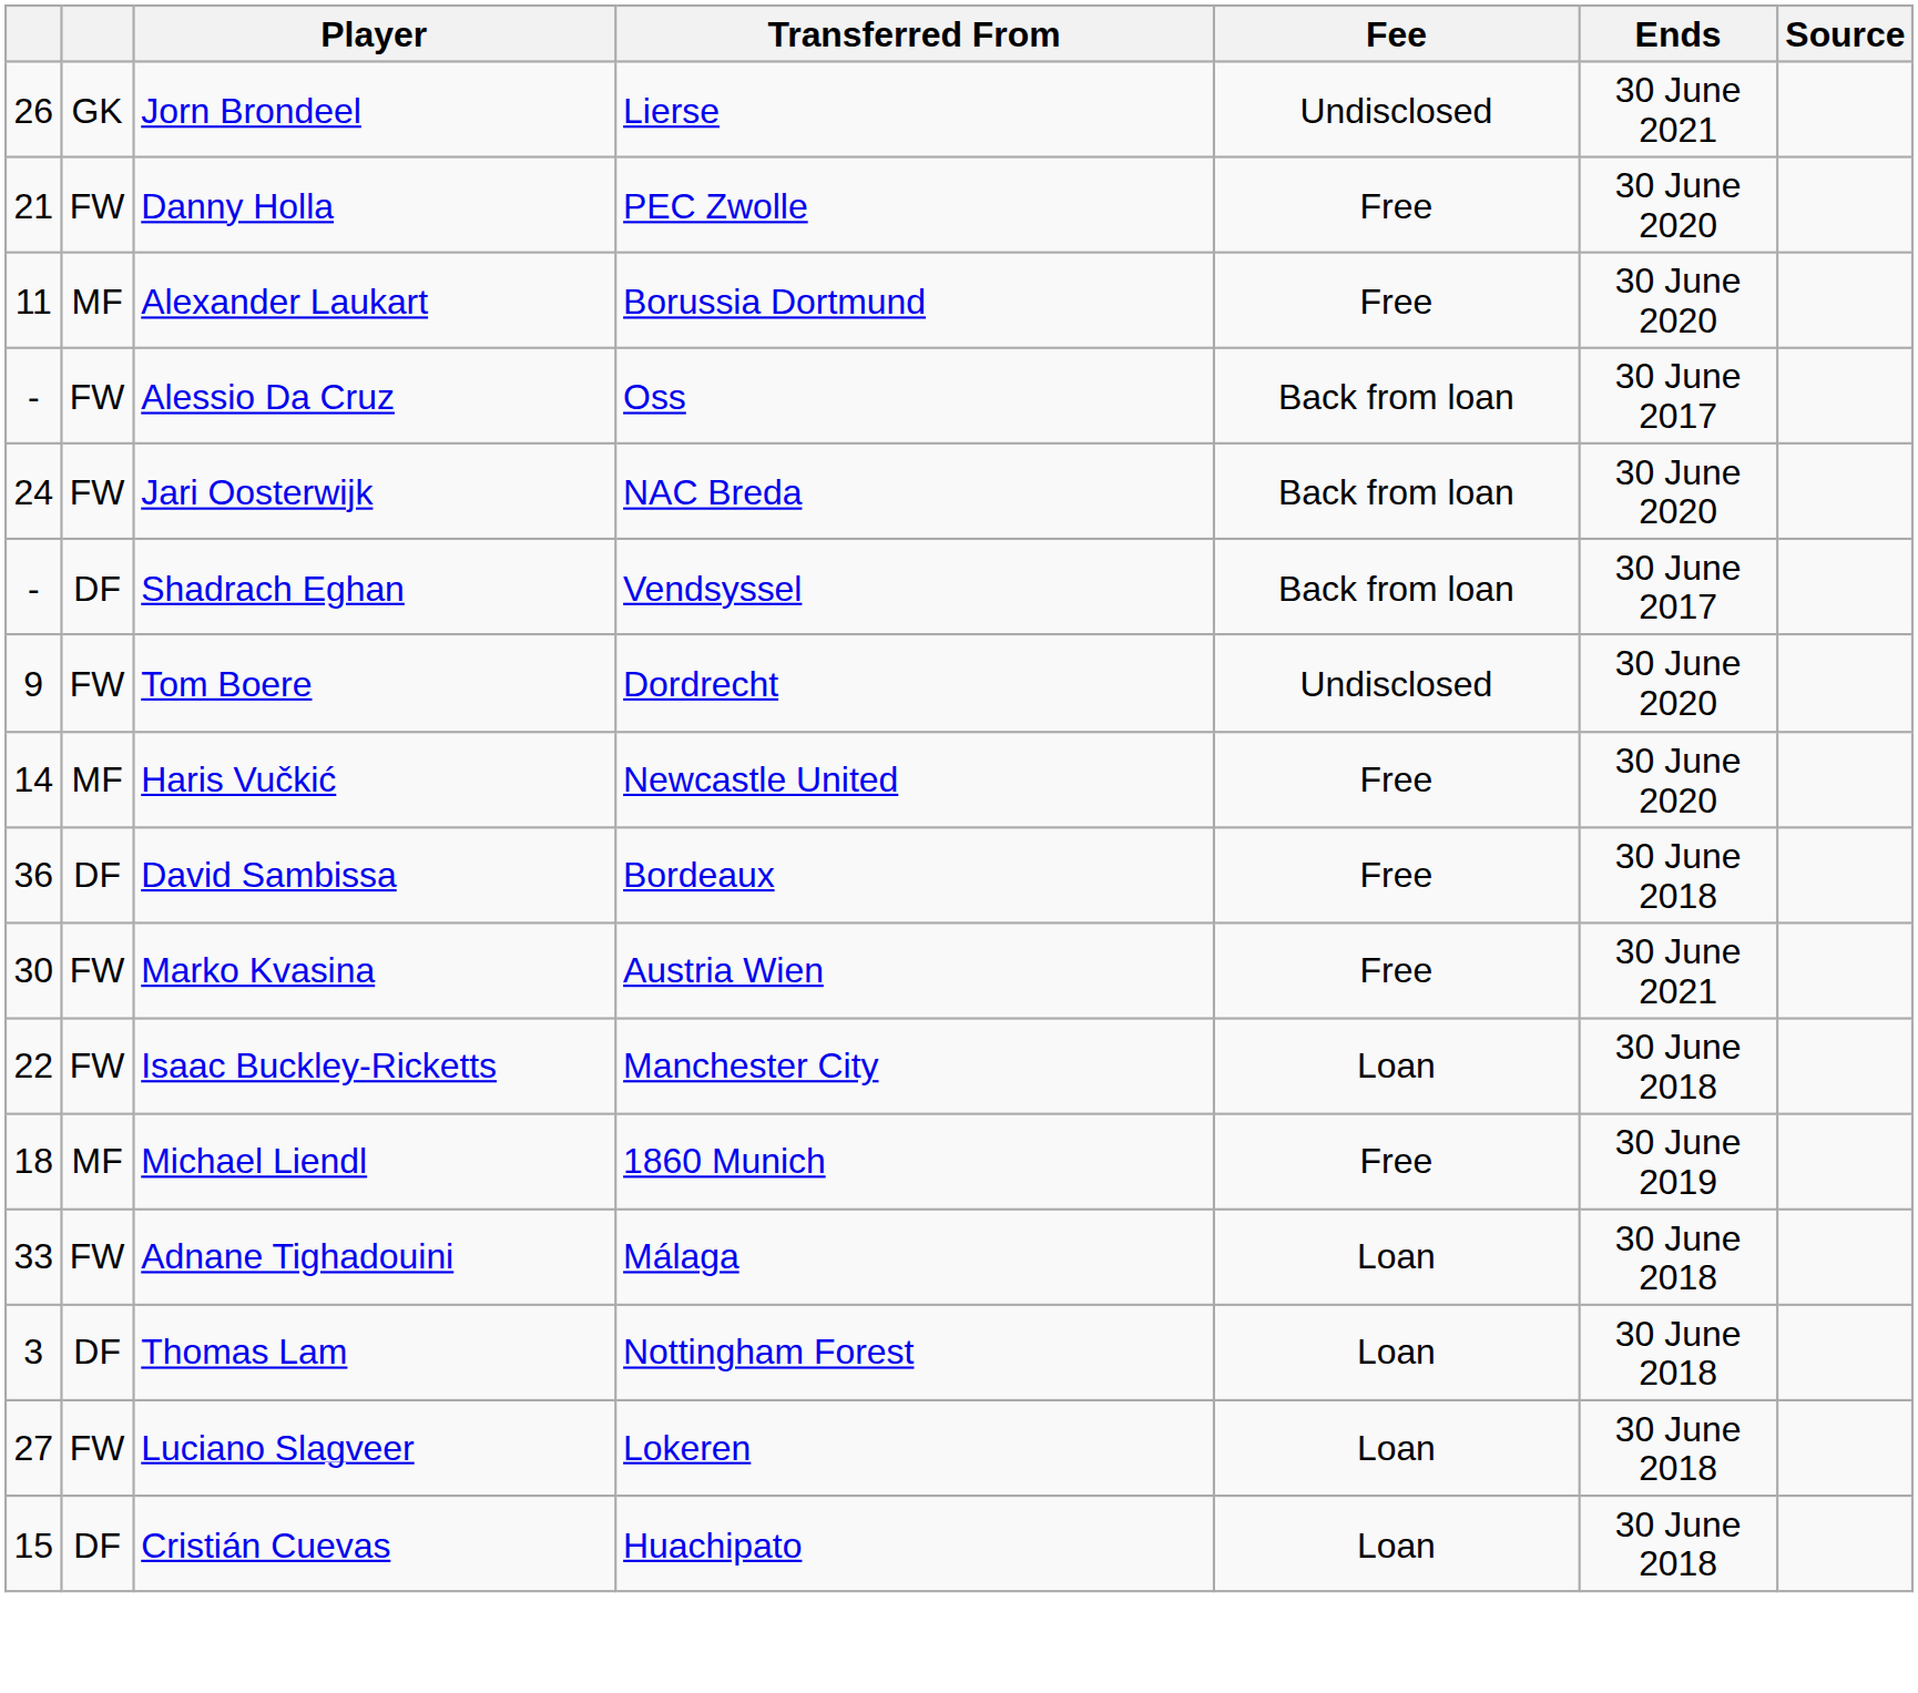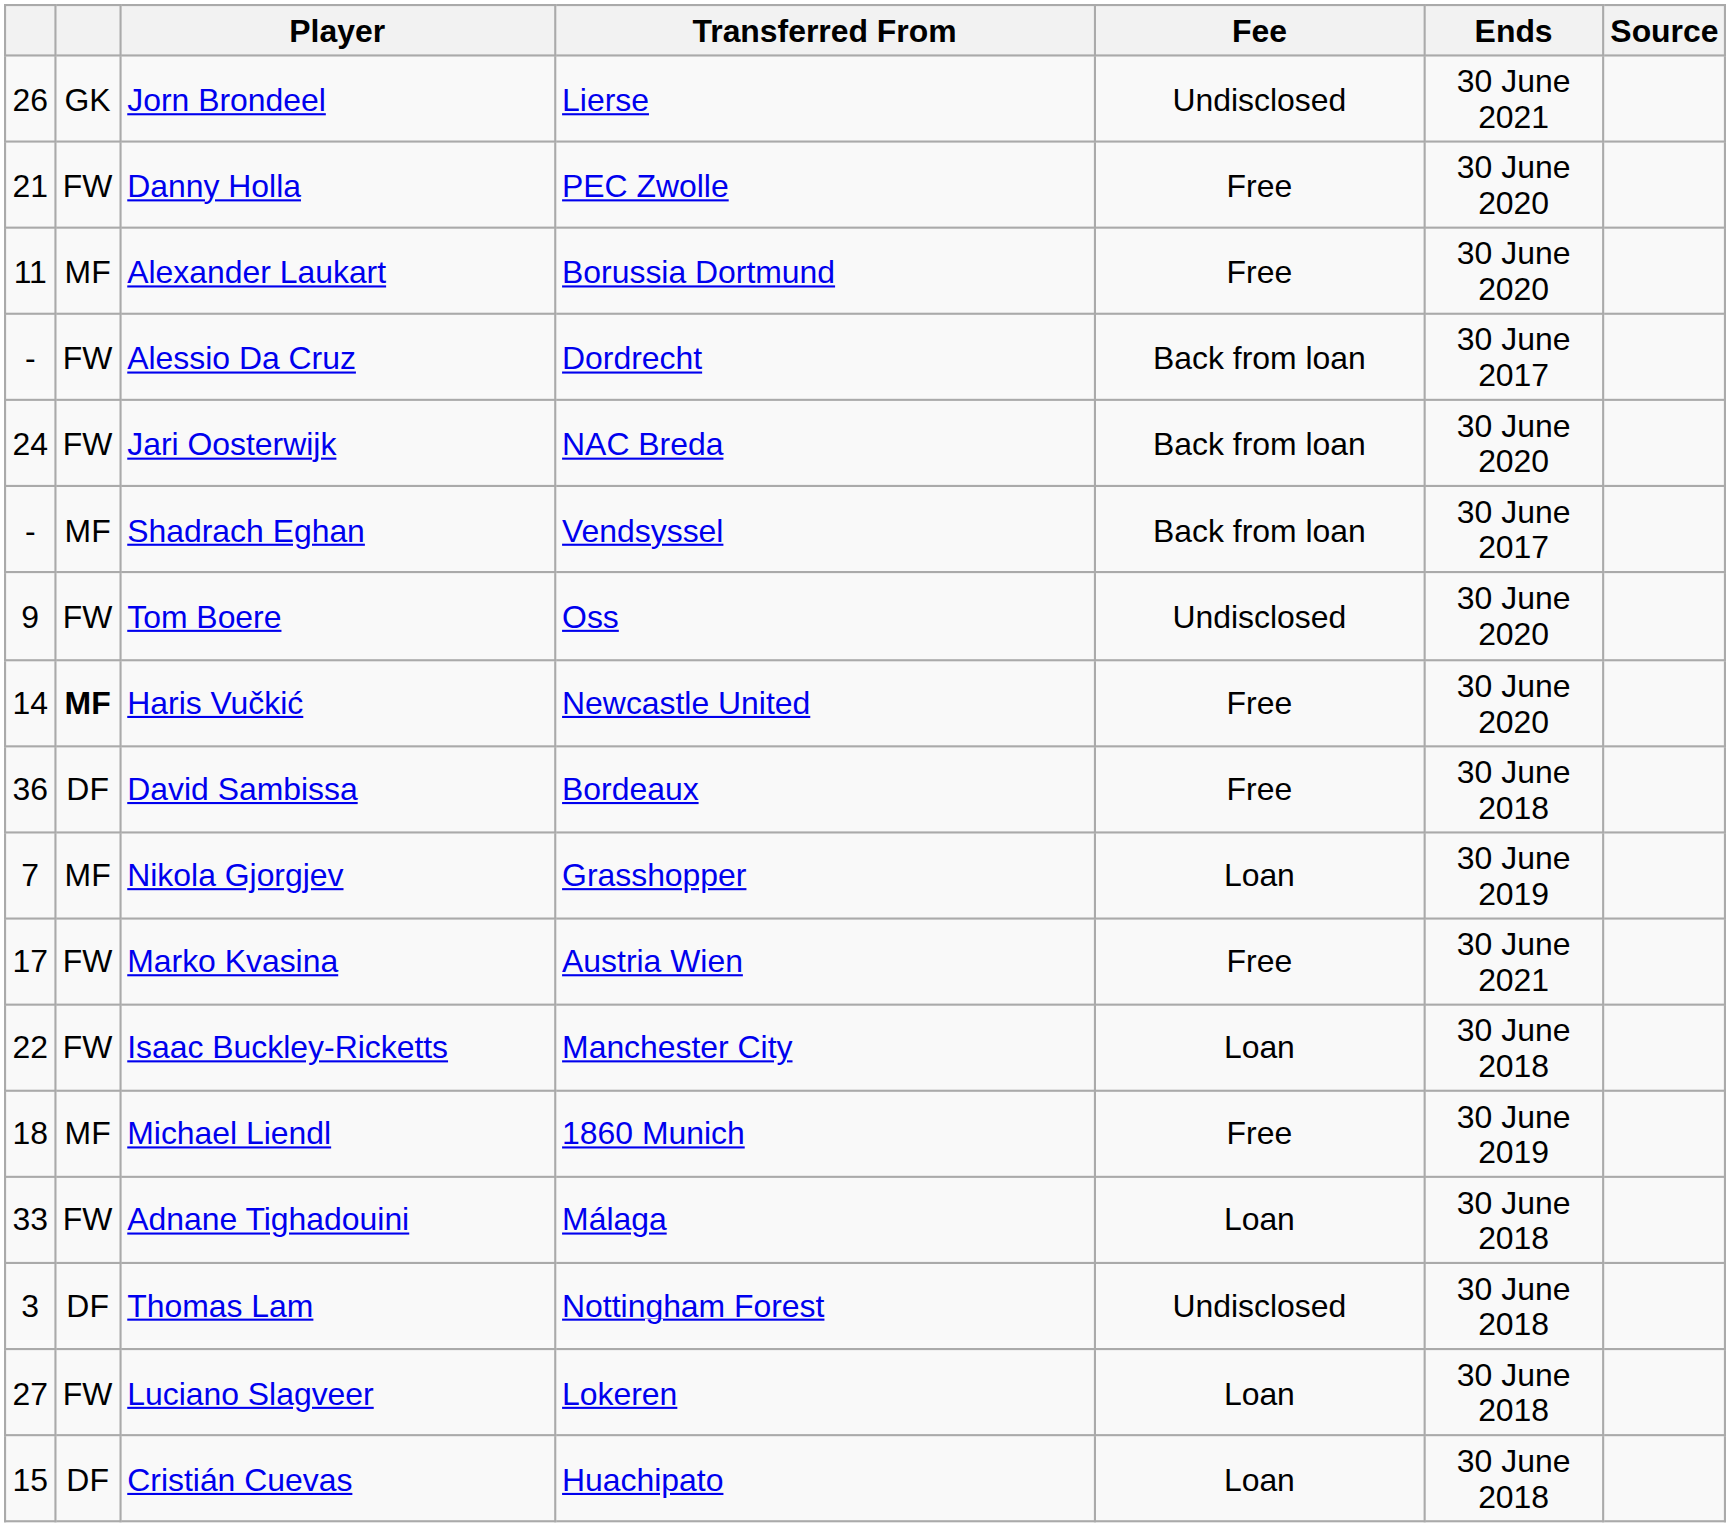Alessio Da Cruz | Transferred From: Oss -> Dordrecht
Shadrach Eghan | column 2: DF -> MF
Tom Boere | Transferred From: Dordrecht -> Oss
Haris Vučkić | column 2: normal -> bold
+ row: 7 | MF | Nikola Gjorgjev | Grasshopper | Loan | 30 June 2019
Marko Kvasina | column 1: 30 -> 17
Thomas Lam | Fee: Loan -> Undisclosed
